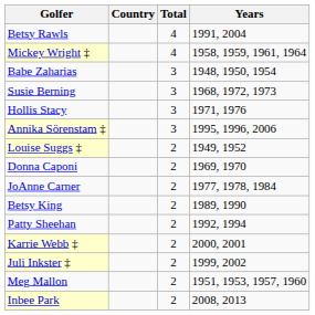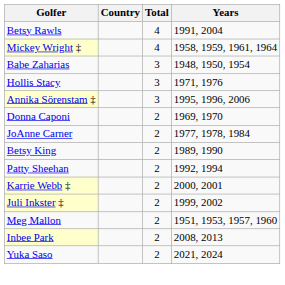- row: Susie Berning | 3 | 1968, 1972, 1973
- row: Louise Suggs ‡ | 2 | 1949, 1952
+ row: Yuka Saso | 2 | 2021, 2024
